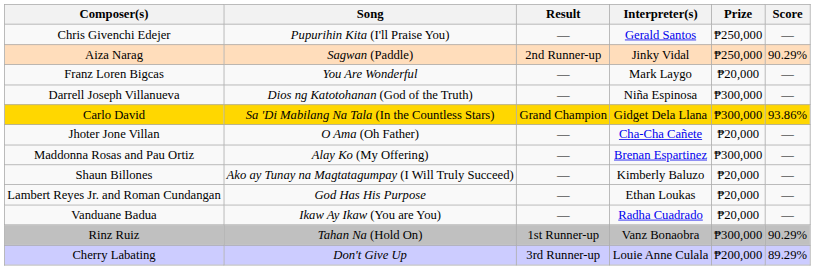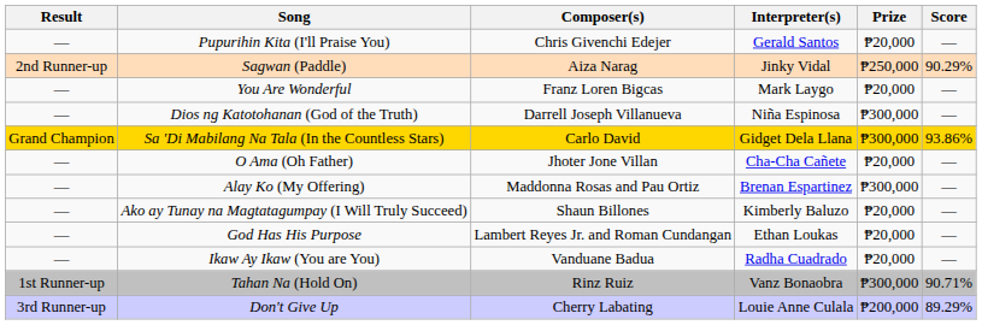columns swapped: Result <-> Composer(s)
Pupurihin Kita (I'll Praise You) | Prize: ₱250,000 -> ₱20,000
Tahan Na (Hold On) | Score: 90.29% -> 90.71%
